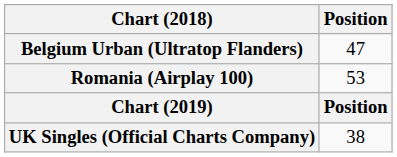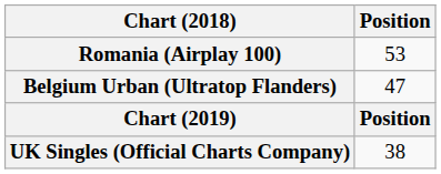rows swapped: Belgium Urban (Ultratop Flanders) <-> Romania (Airplay 100)
